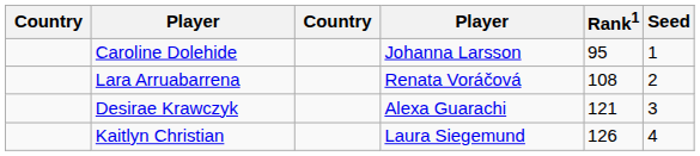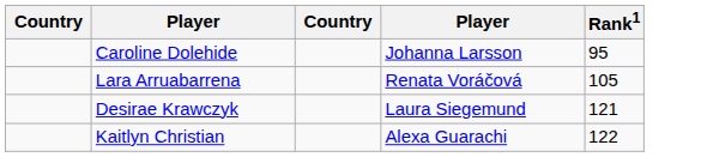- column: Seed | 1 | 2 | 3 | 4
Lara Arruabarrena | Rank1: 108 -> 105
Desirae Krawczyk | column 4: Alexa Guarachi -> Laura Siegemund
Kaitlyn Christian | column 4: Laura Siegemund -> Alexa Guarachi
Kaitlyn Christian | Rank1: 126 -> 122
